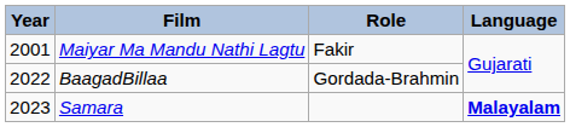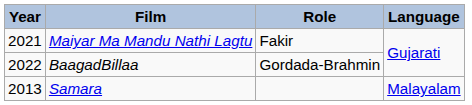Maiyar Ma Mandu Nathi Lagtu | Year: 2001 -> 2021
Samara | Year: 2023 -> 2013
Samara | Language: bold -> normal
